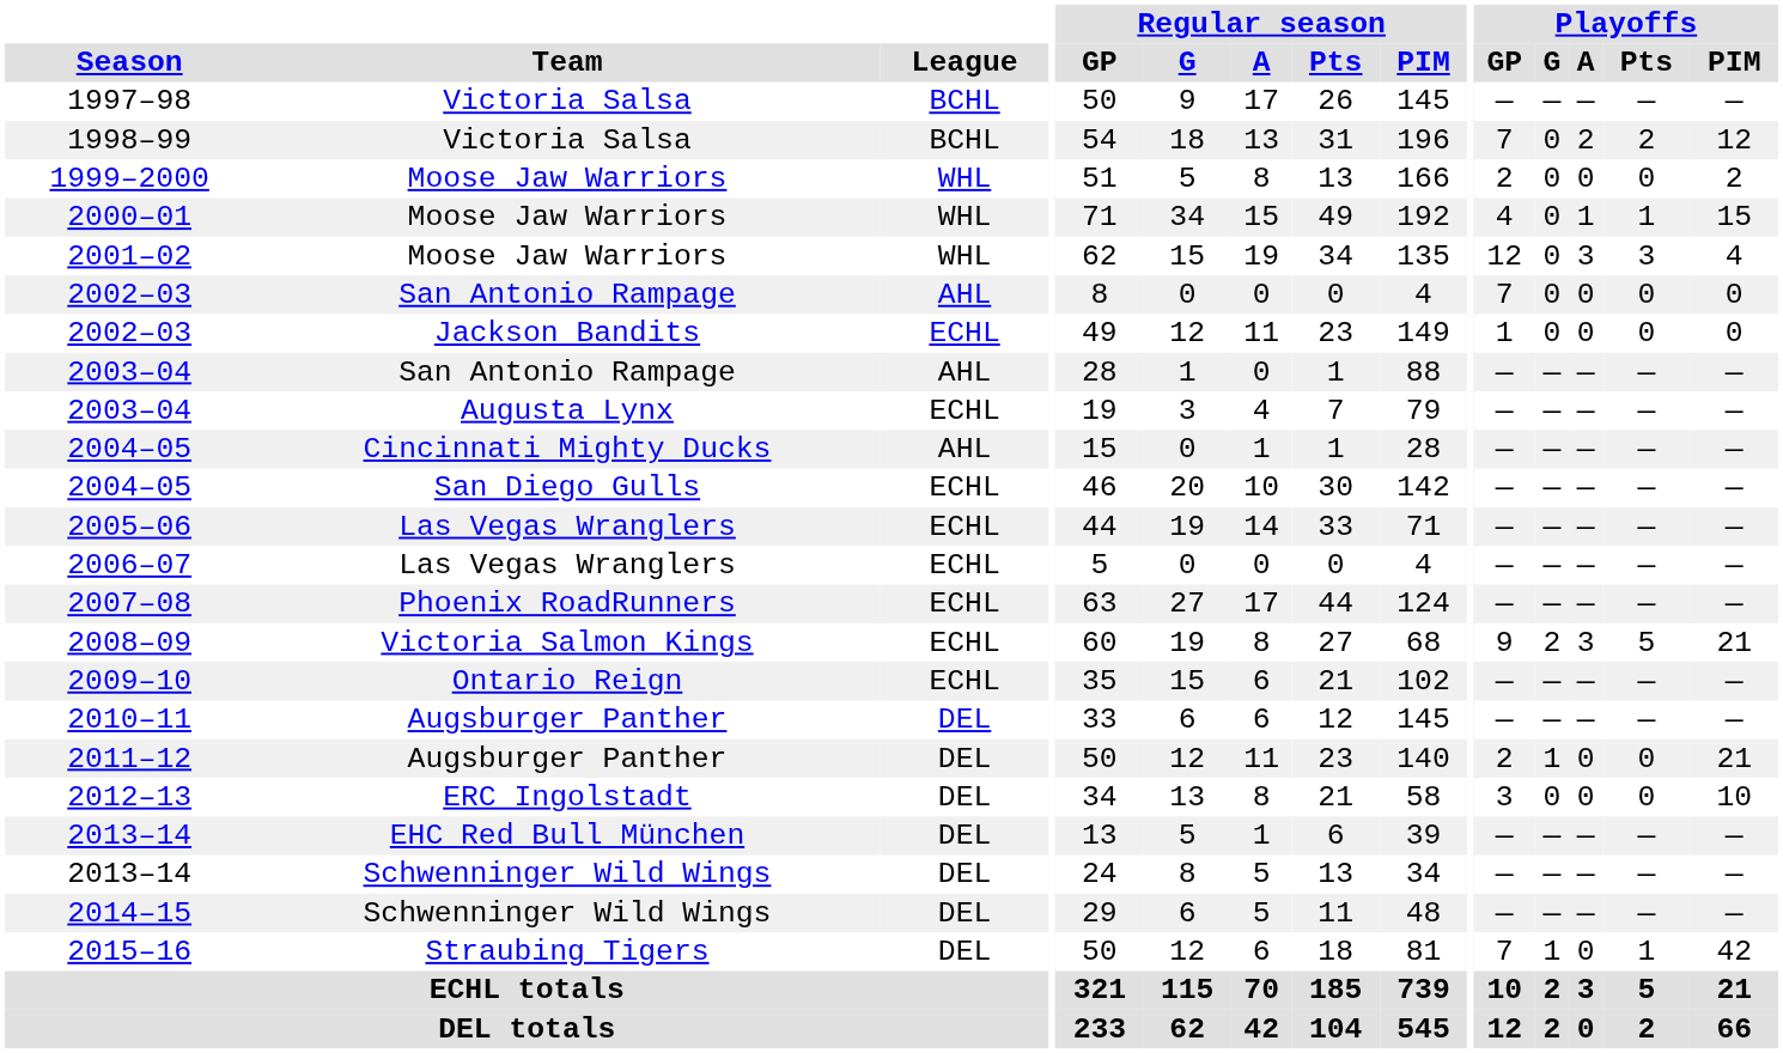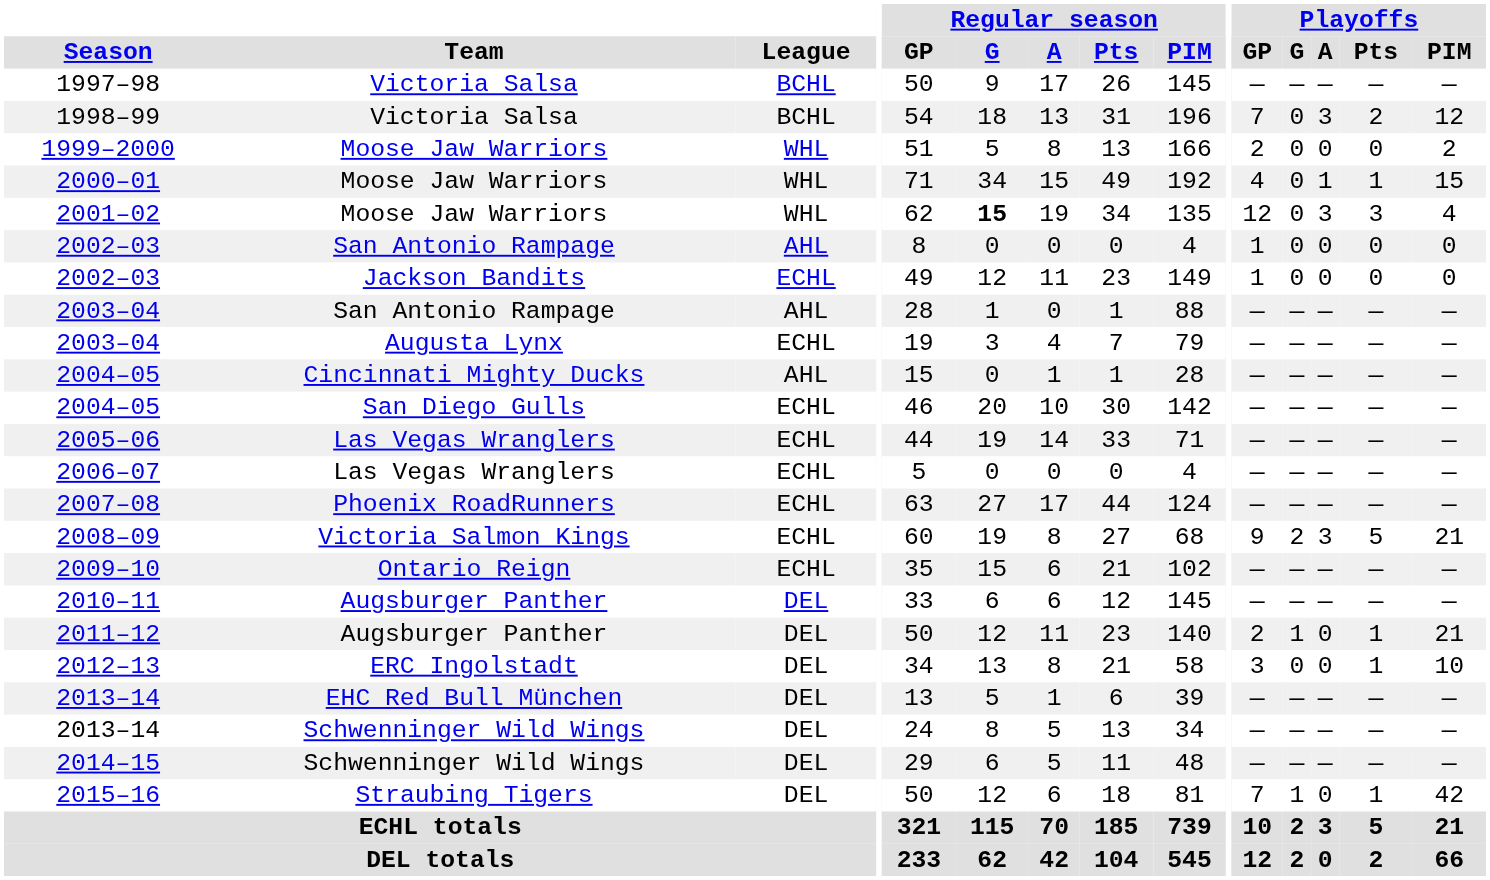1998–99 | Playoffs / A: 2 -> 3
2001–02 | Regular season / G: normal -> bold
2002–03 / San Antonio Rampage | Playoffs / GP: 7 -> 1
2011–12 | Playoffs / Pts: 0 -> 1
2012–13 | Playoffs / Pts: 0 -> 1
